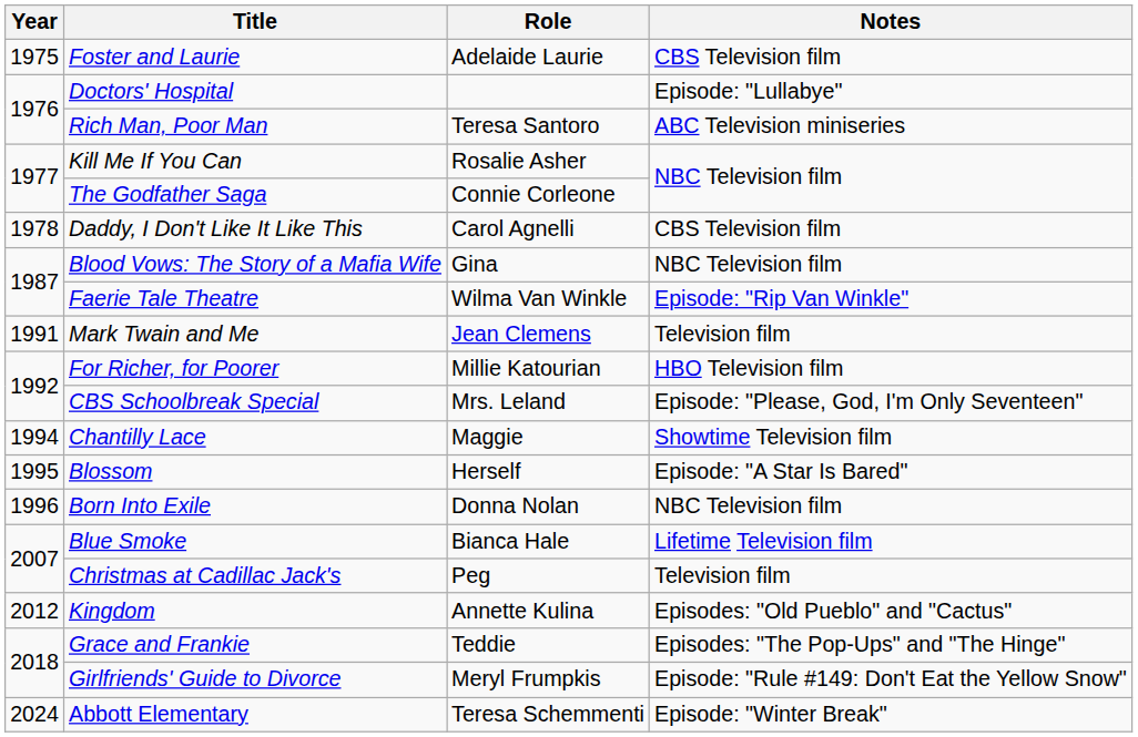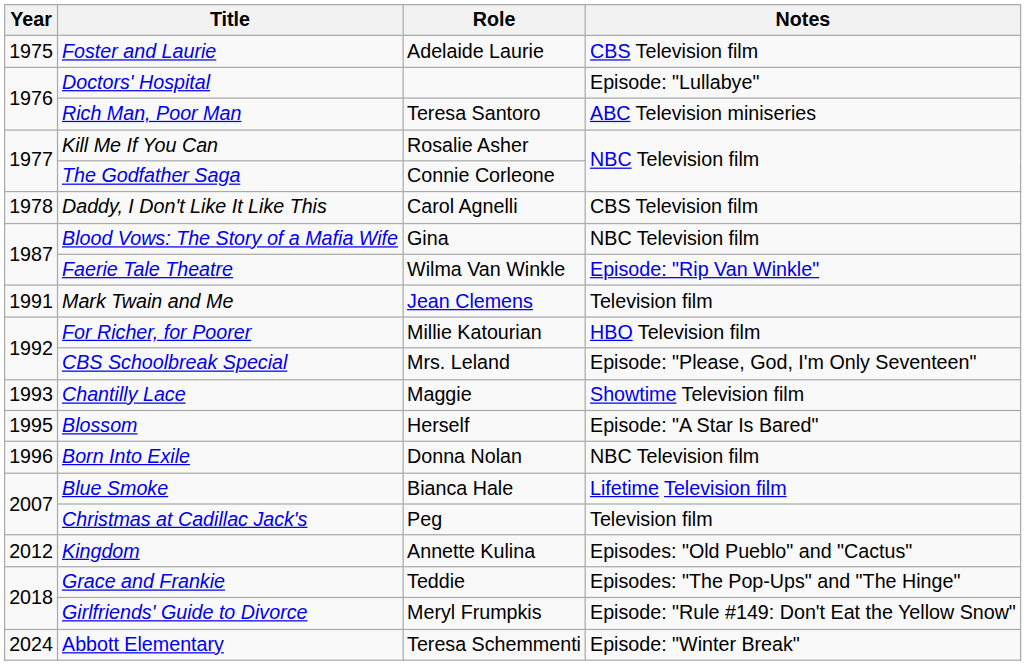Chantilly Lace | Year: 1994 -> 1993
